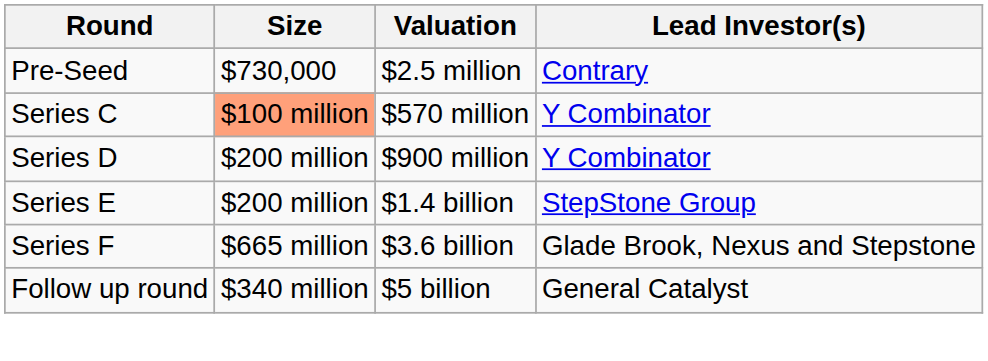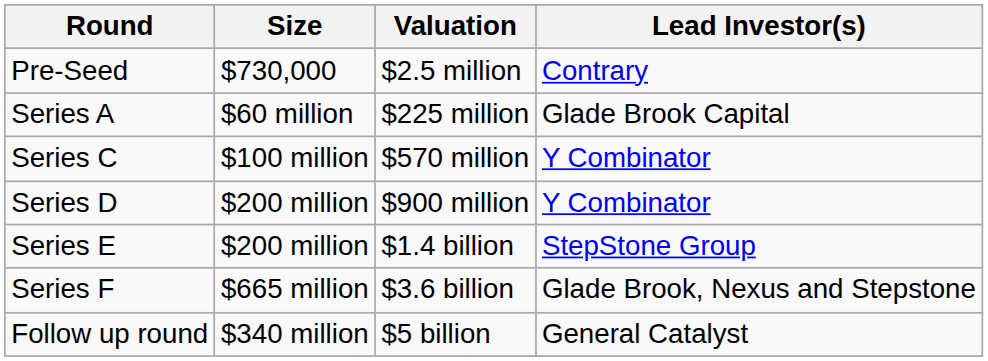+ row: Series A | $60 million | $225 million | Glade Brook Capital
Series C | Size: lightsalmon background -> no background
